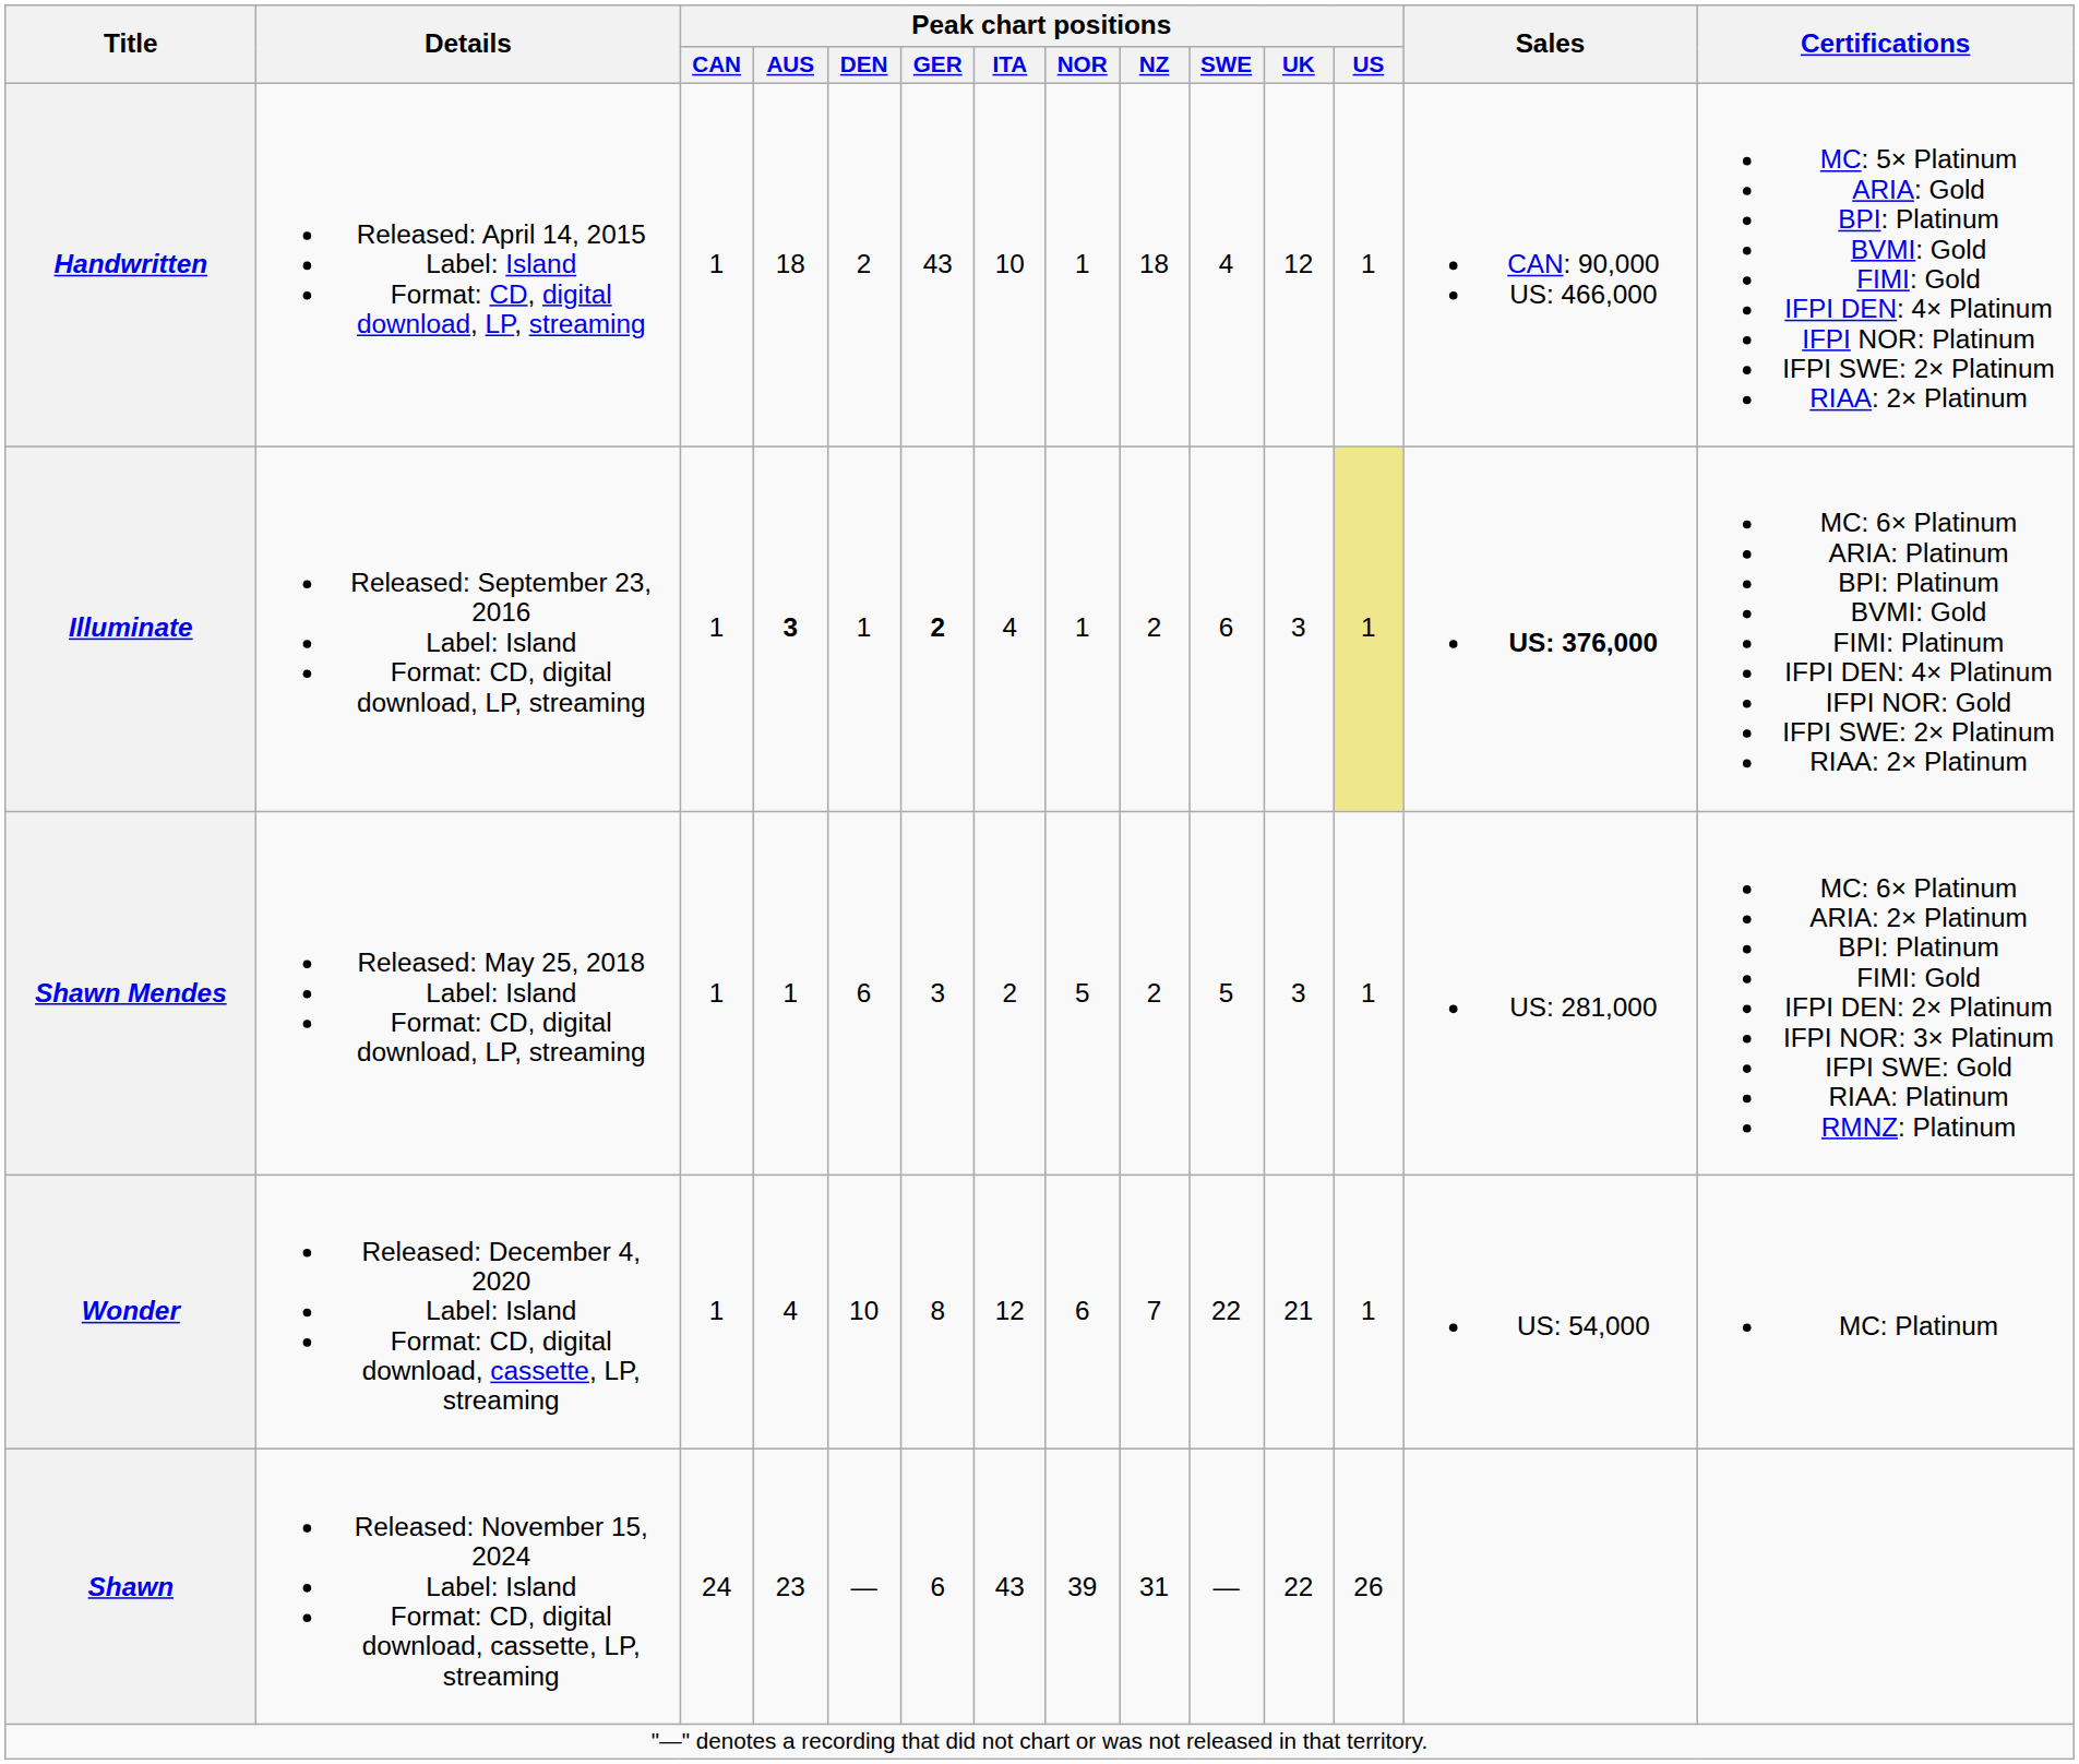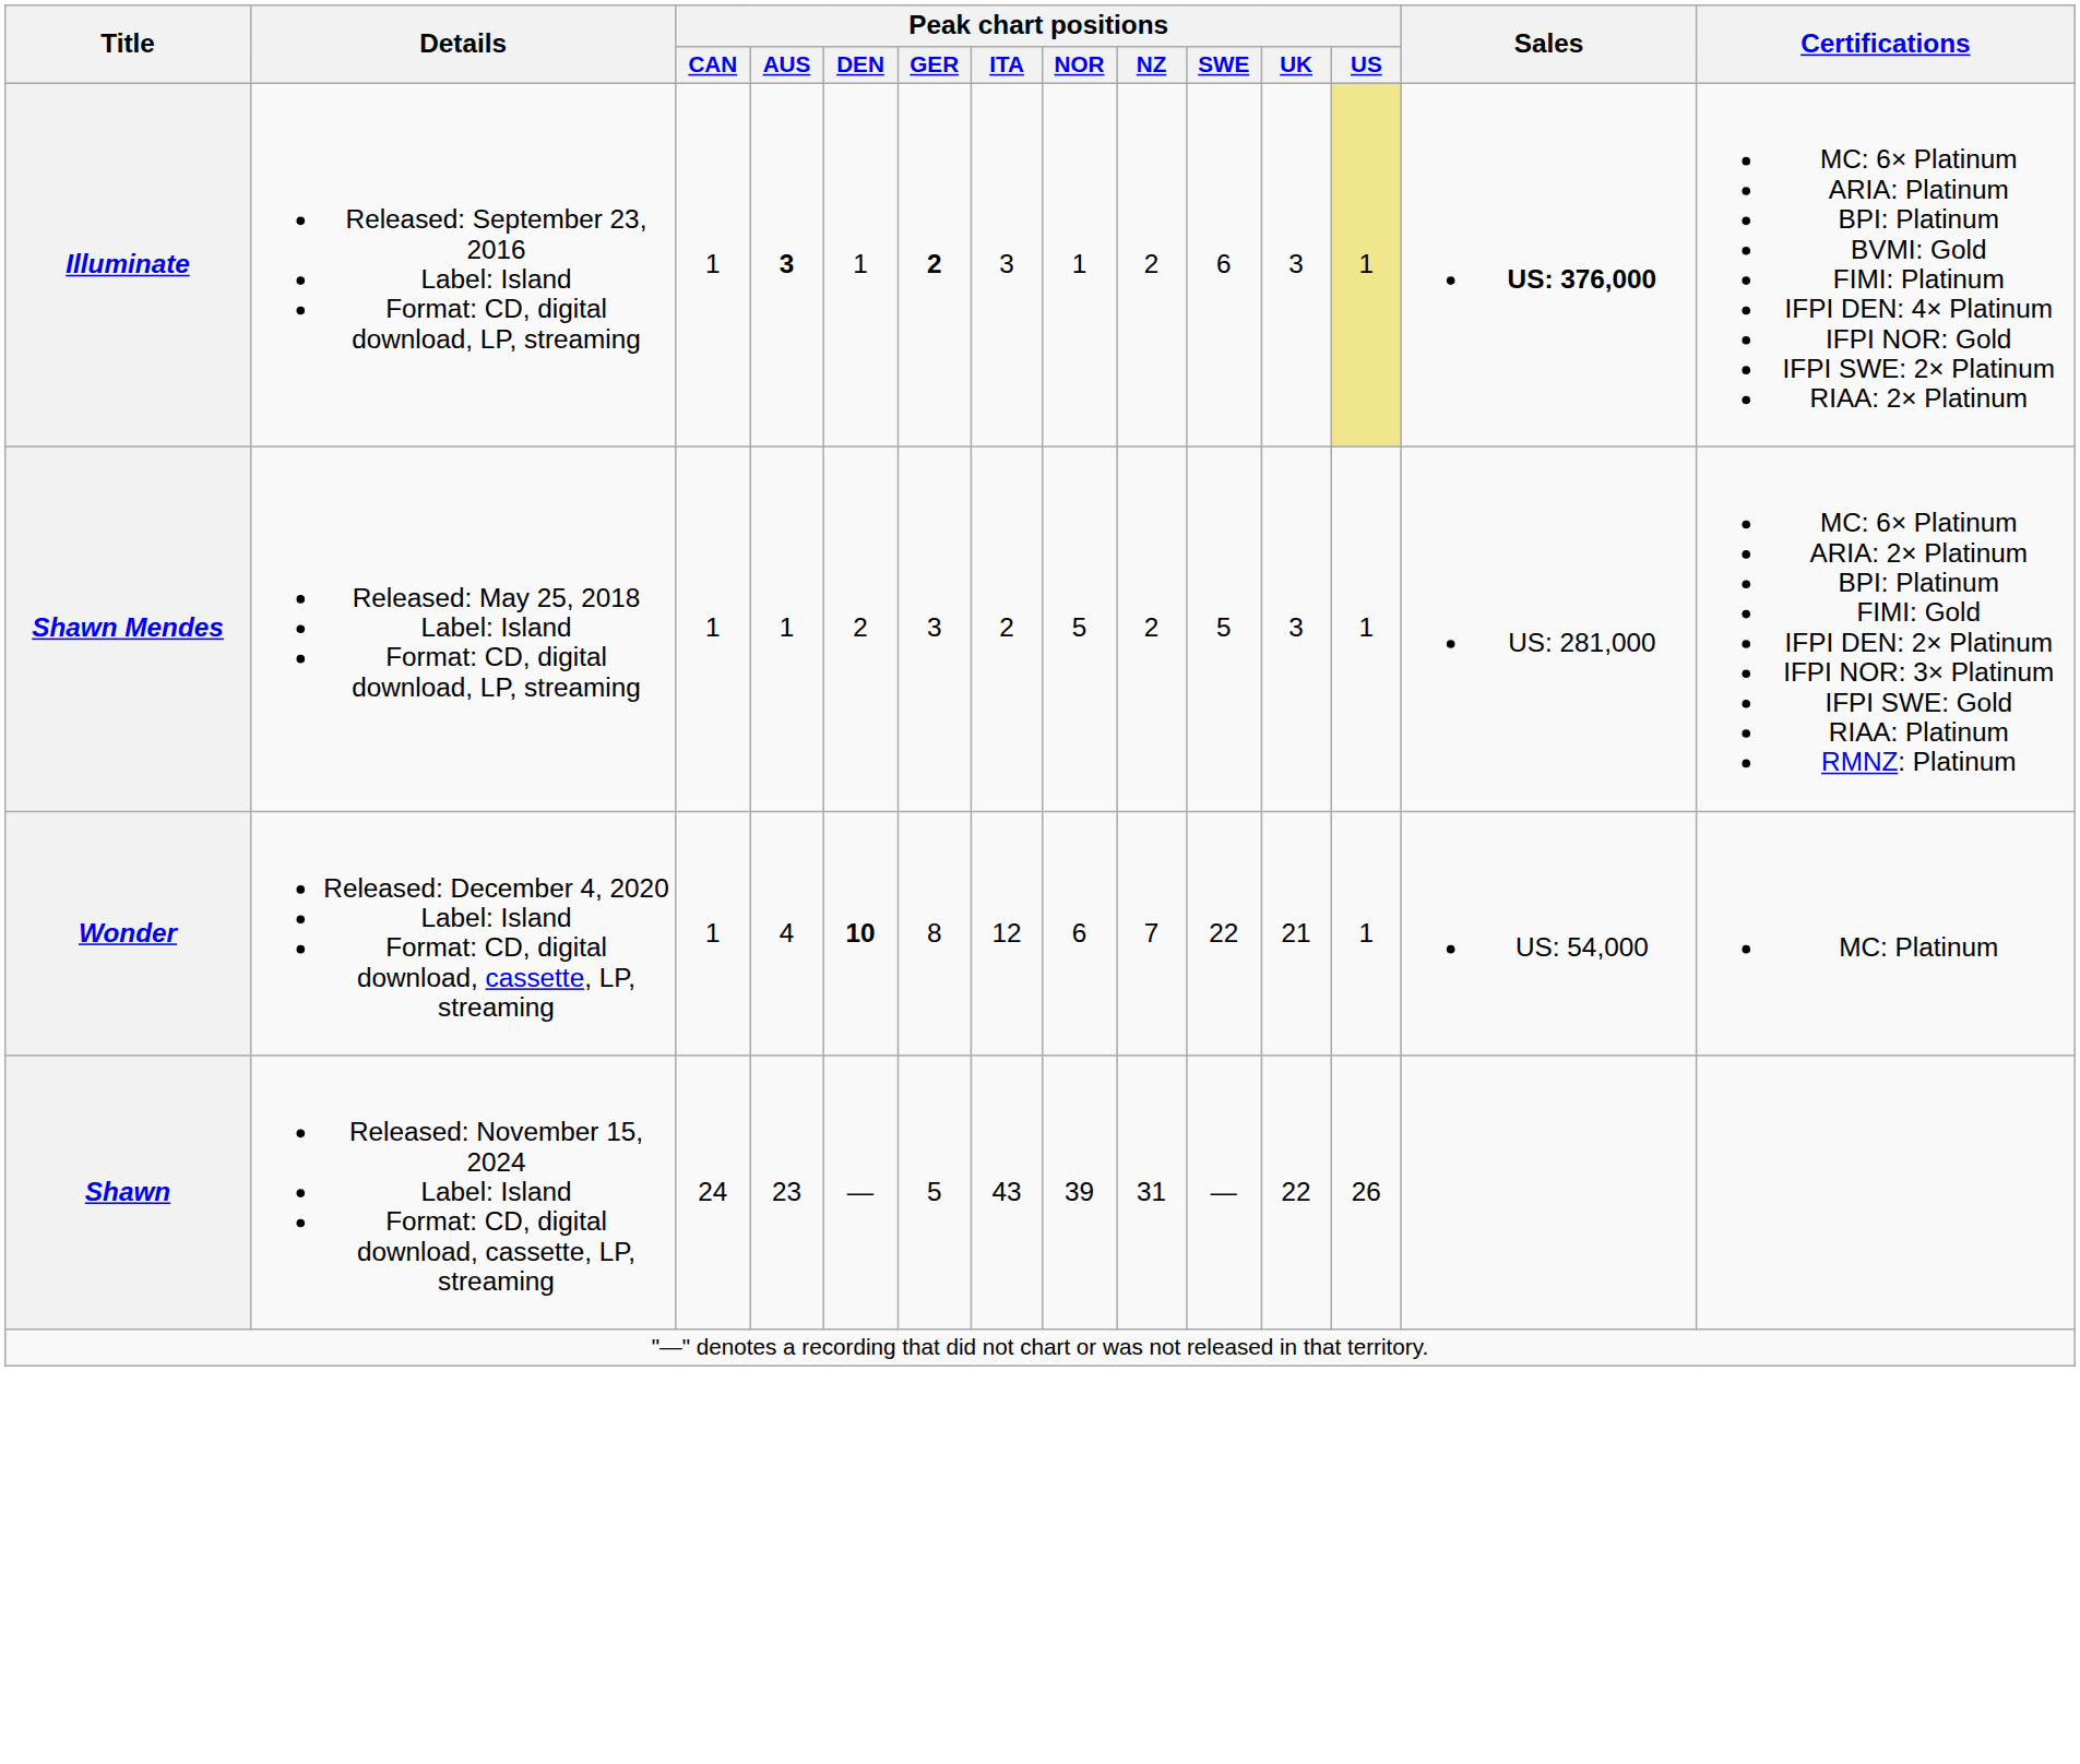- row: Handwritten | Released: April 14, 2015 Label: Island Format: CD, digital download, LP, streaming | 1 | 18 | 2 | 43 | 10 | 1 | 18 | 4 | 12 | 1 | CAN: 90,000 US: 466,000 | MC: 5× Platinum ARIA: Gold BPI: Platinum BVMI: Gold FIMI: Gold IFPI DEN: 4× Platinum IFPI NOR: Platinum IFPI SWE: 2× Platinum RIAA: 2× Platinum
Illuminate | Peak chart positions / ITA: 4 -> 3
Shawn Mendes | Peak chart positions / DEN: 6 -> 2
Wonder | Peak chart positions / DEN: normal -> bold
Shawn | Peak chart positions / GER: 6 -> 5
